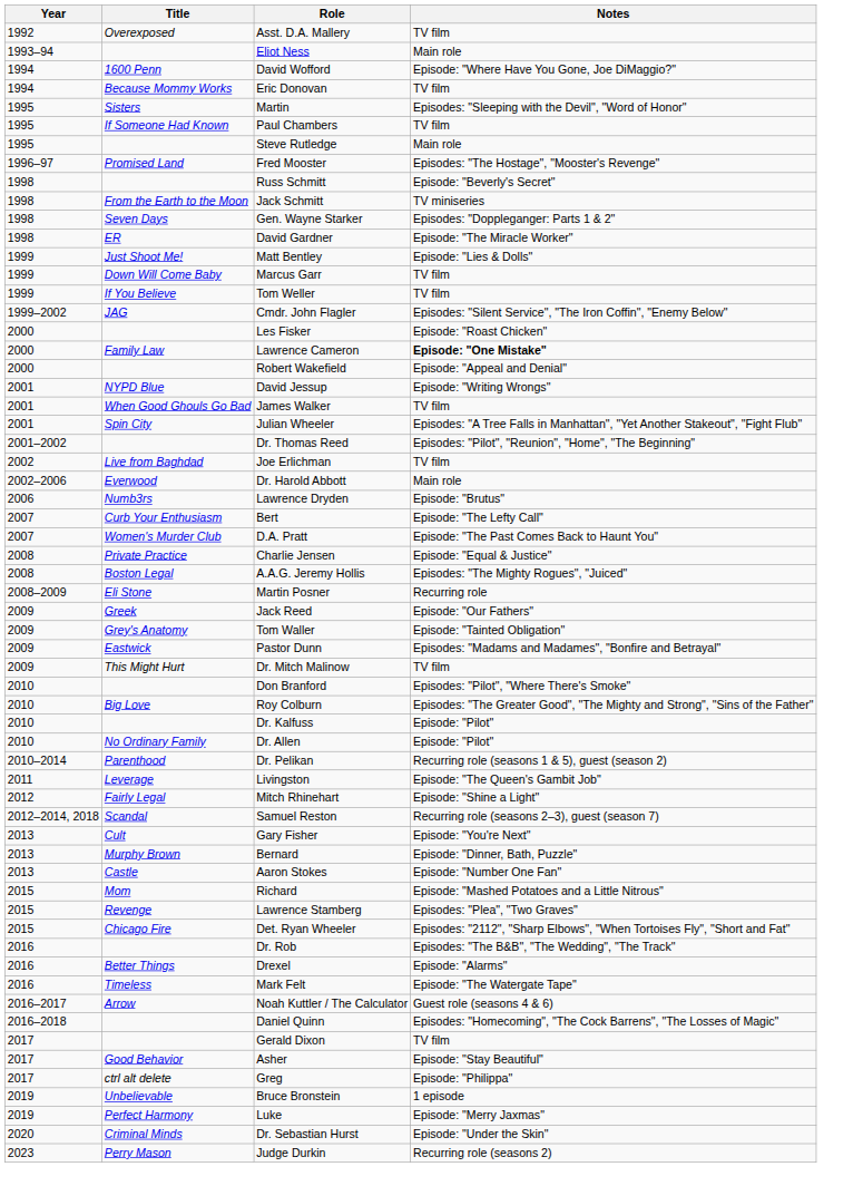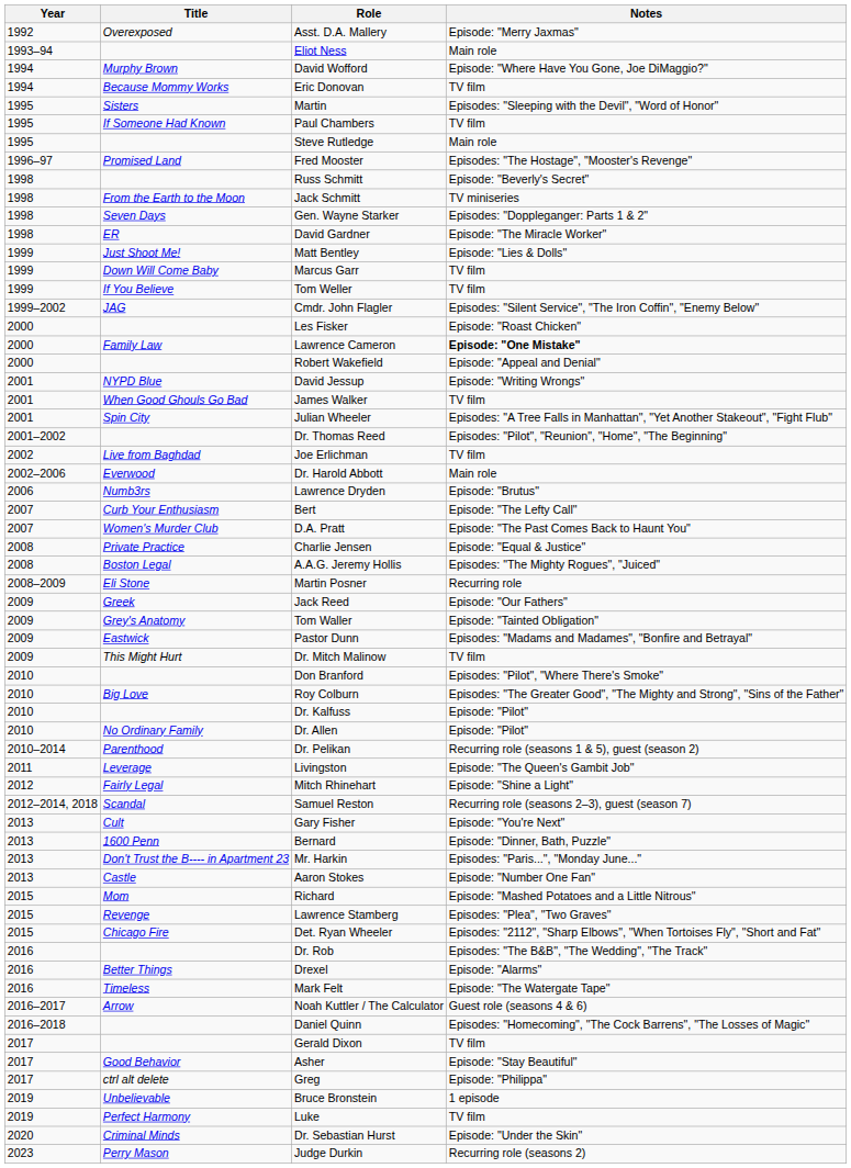Asst. D.A. Mallery | Notes: TV film -> Episode: "Merry Jaxmas"
David Wofford | Title: 1600 Penn -> Murphy Brown
Bernard | Title: Murphy Brown -> 1600 Penn
+ row: 2013 | Don't Trust the B---- in Apartment 23 | Mr. Harkin | Episodes: "Paris...", "Monday June..."
Luke | Notes: Episode: "Merry Jaxmas" -> TV film
